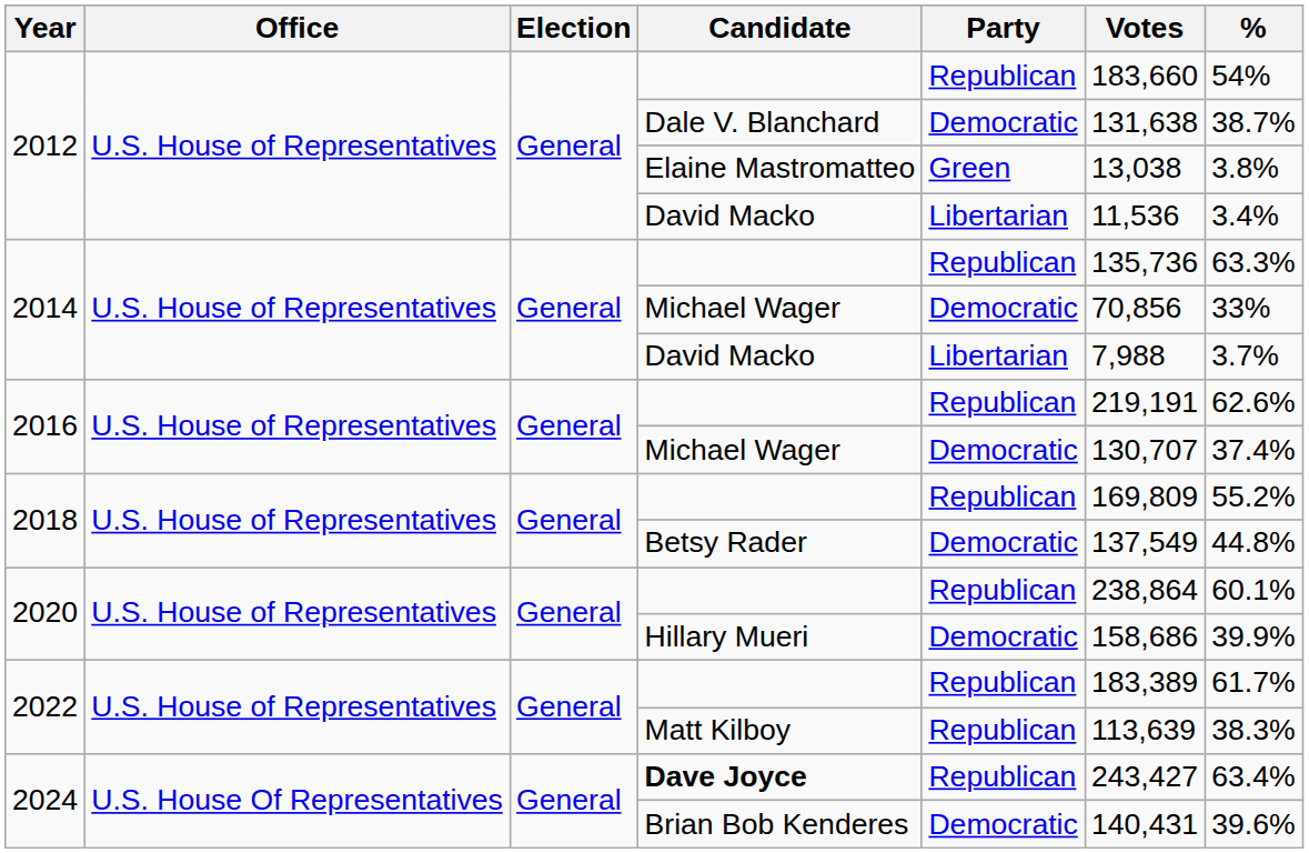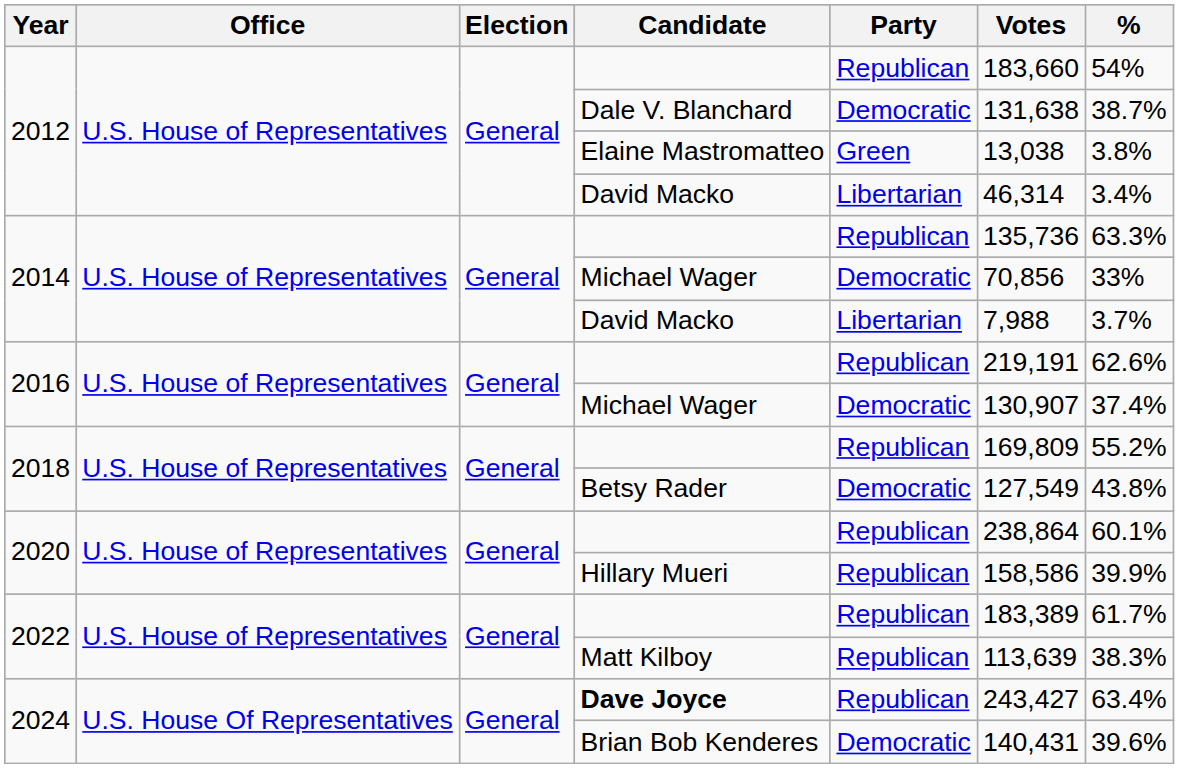2012 / David Macko | Votes: 11,536 -> 46,314
2016 / Michael Wager | Votes: 130,707 -> 130,907
Betsy Rader | Votes: 137,549 -> 127,549
Betsy Rader | %: 44.8% -> 43.8%
Hillary Mueri | Party: Democratic -> Republican
Hillary Mueri | Votes: 158,686 -> 158,586
